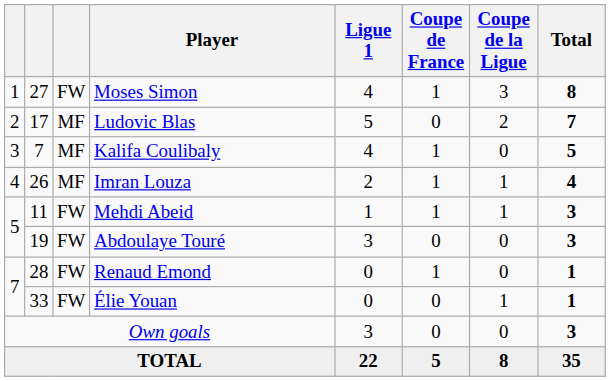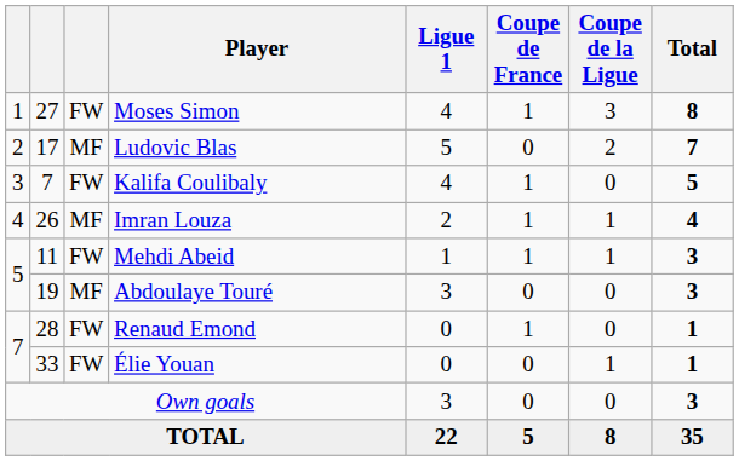Kalifa Coulibaly | column 3: MF -> FW
Abdoulaye Touré | column 3: FW -> MF
